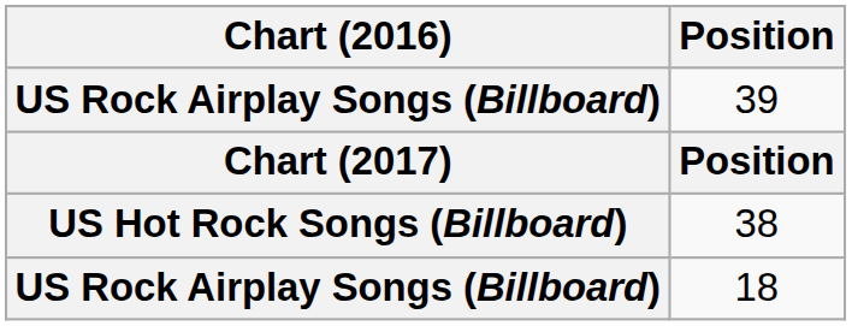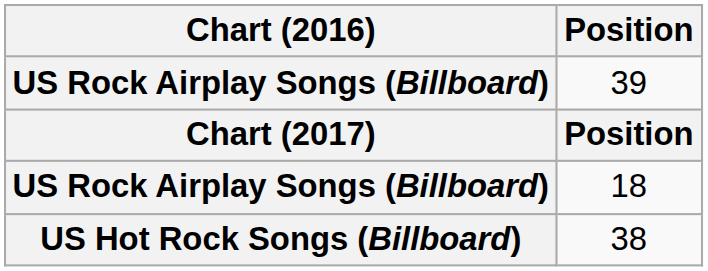rows swapped: 38 <-> 18
